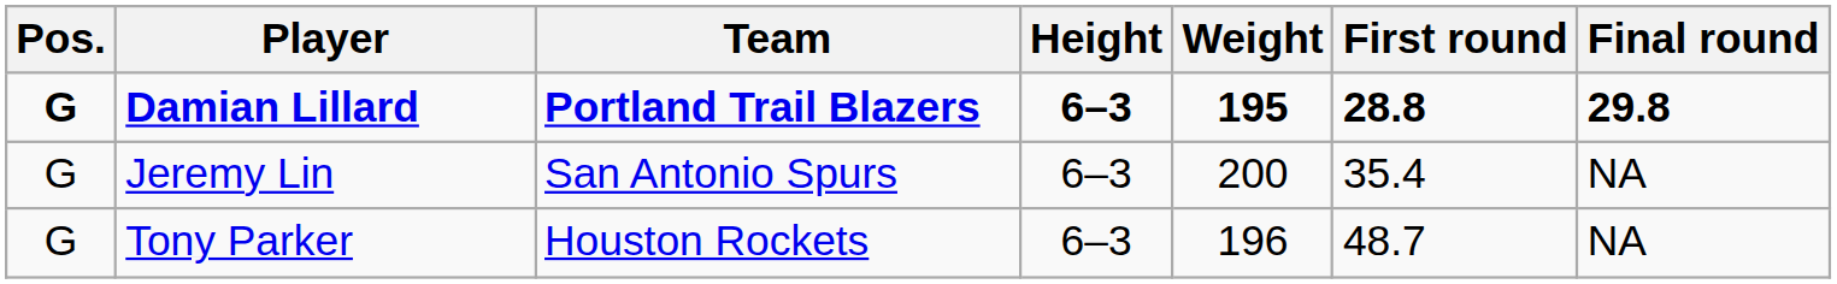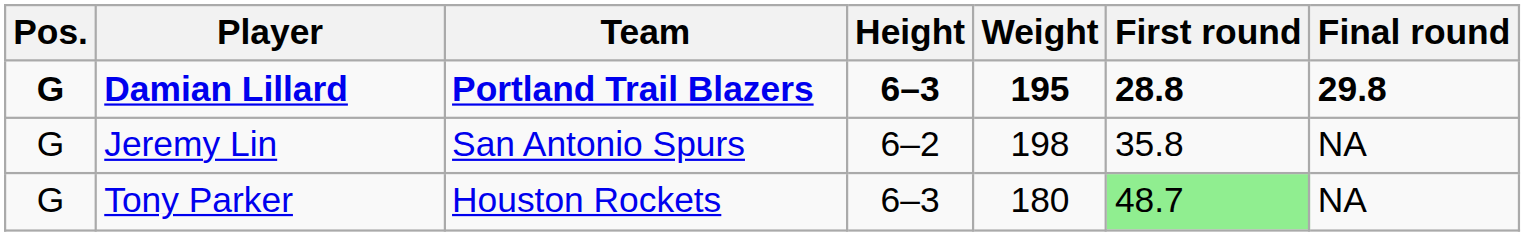Jeremy Lin | Height: 6–3 -> 6–2
Jeremy Lin | Weight: 200 -> 198
Jeremy Lin | First round: 35.4 -> 35.8
Tony Parker | Weight: 196 -> 180
Tony Parker | First round: no background -> lightgreen background
